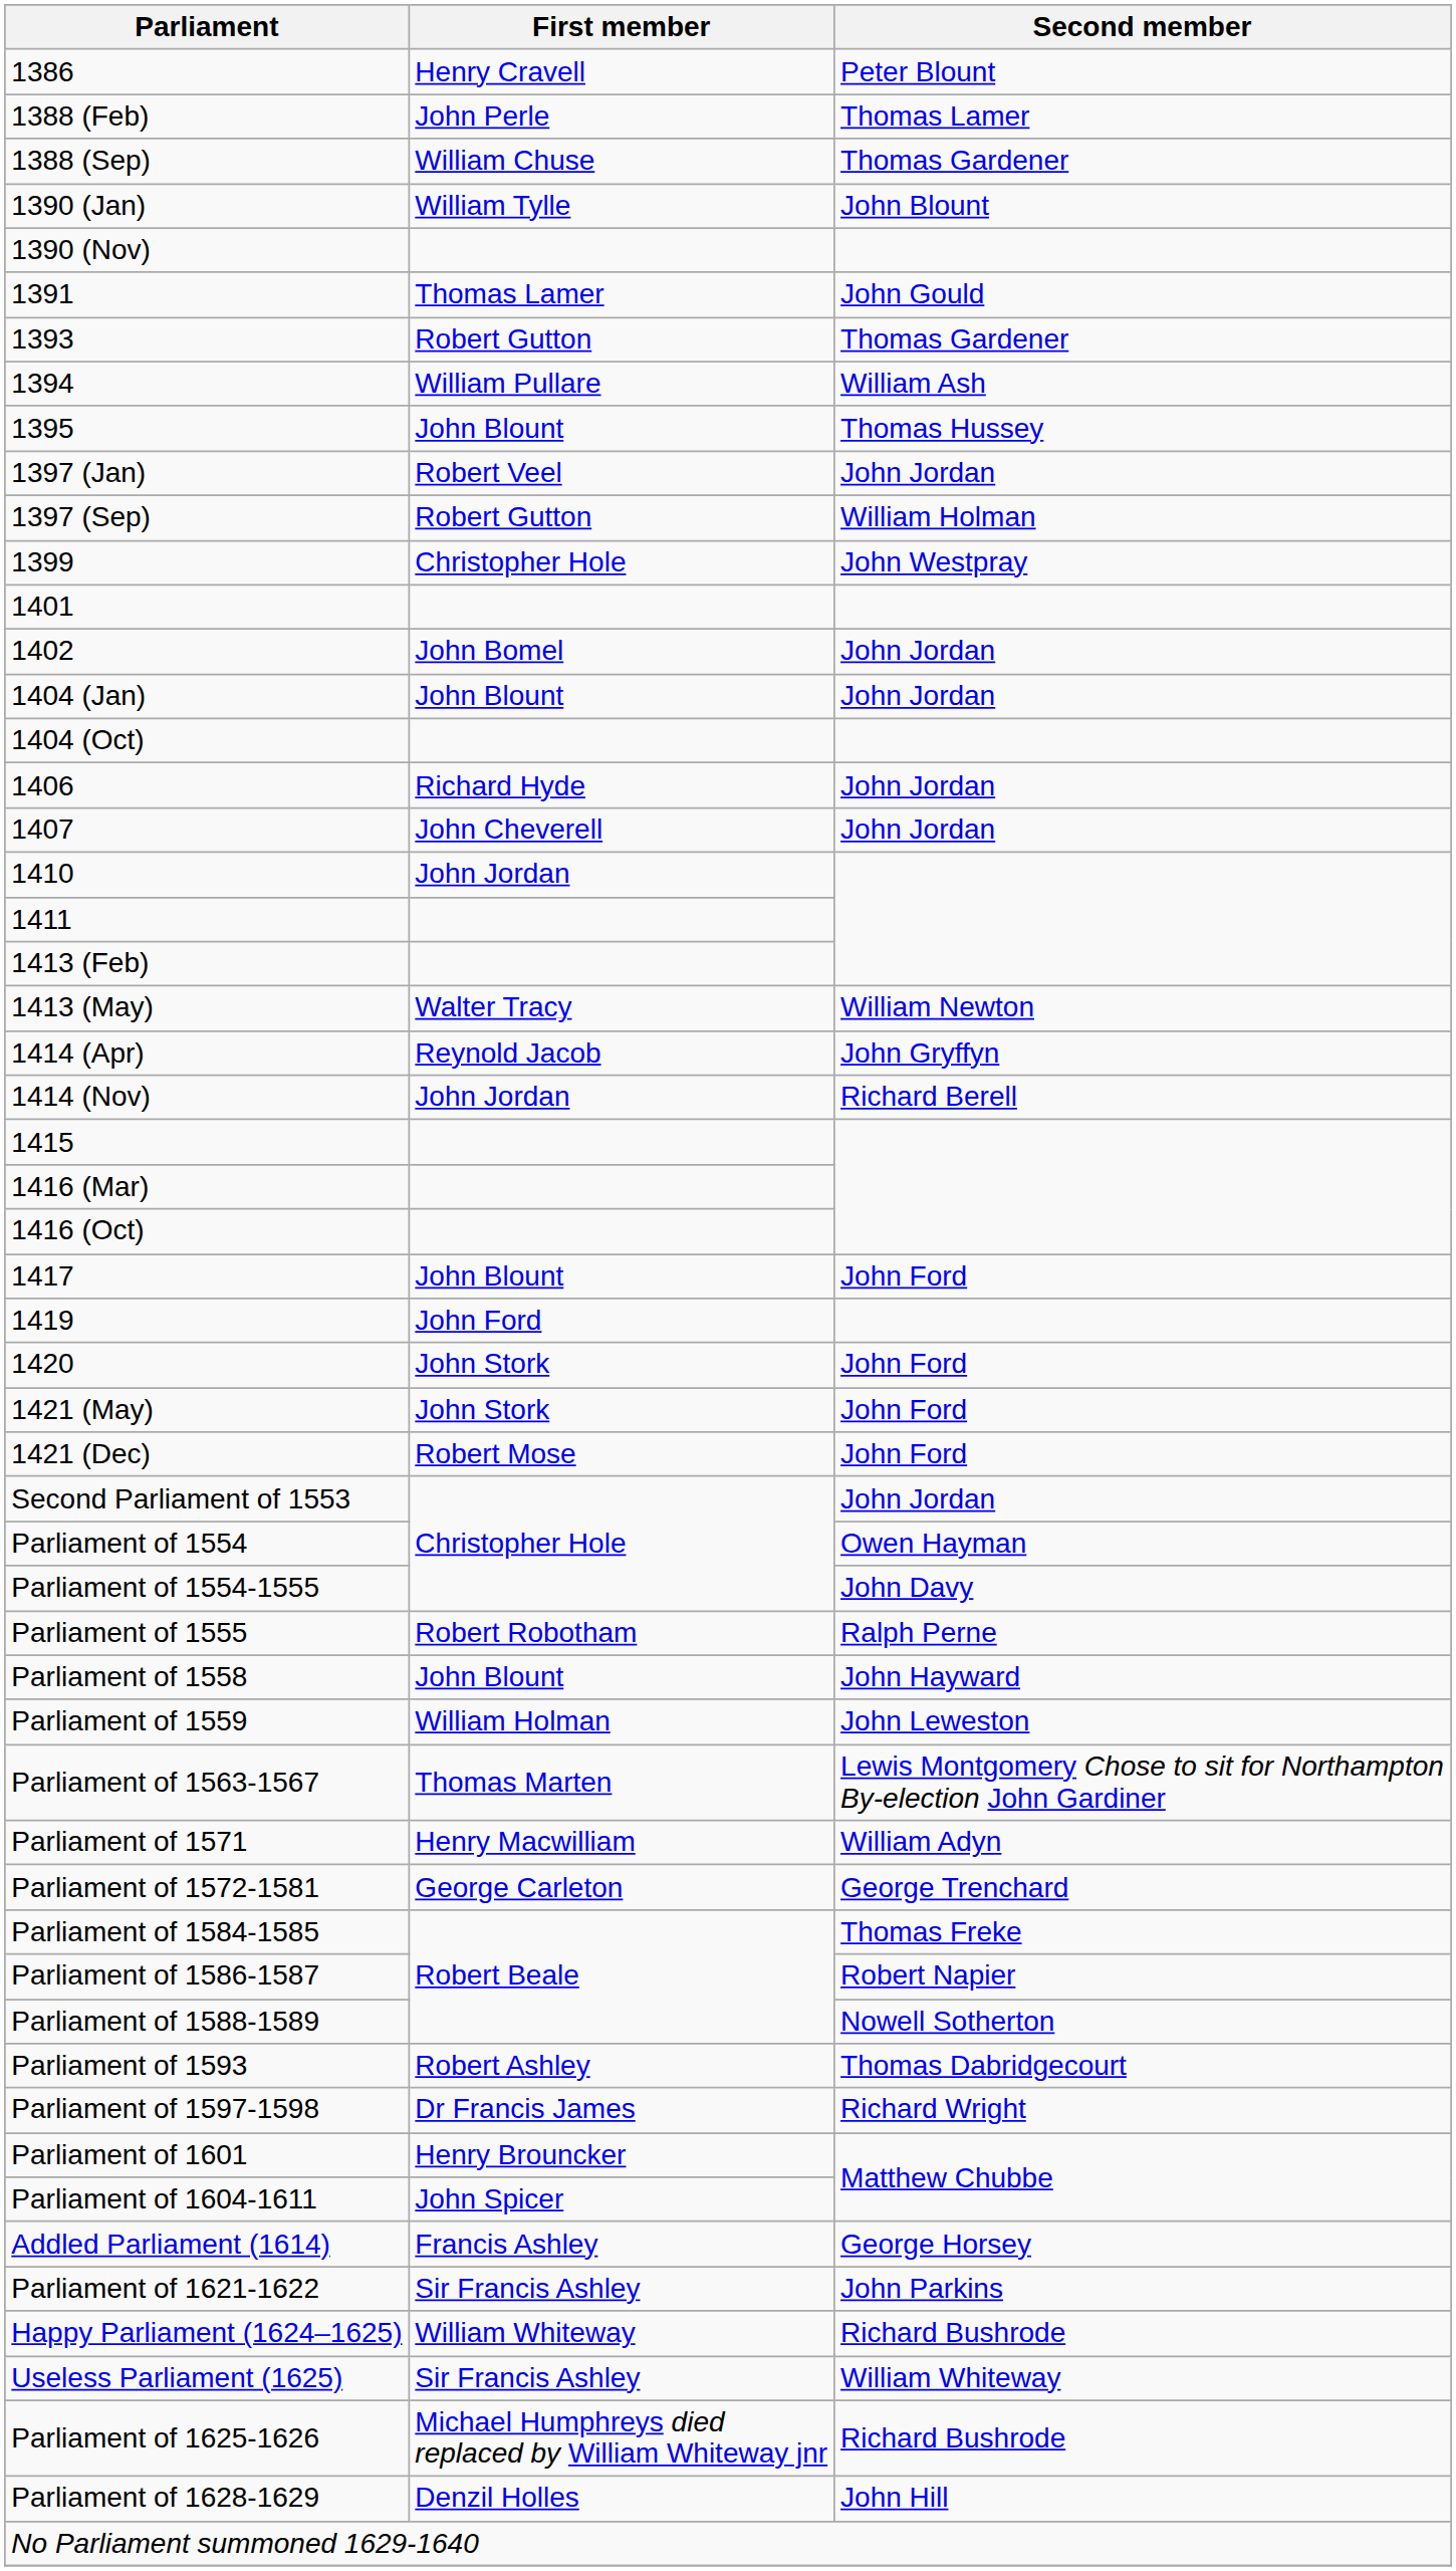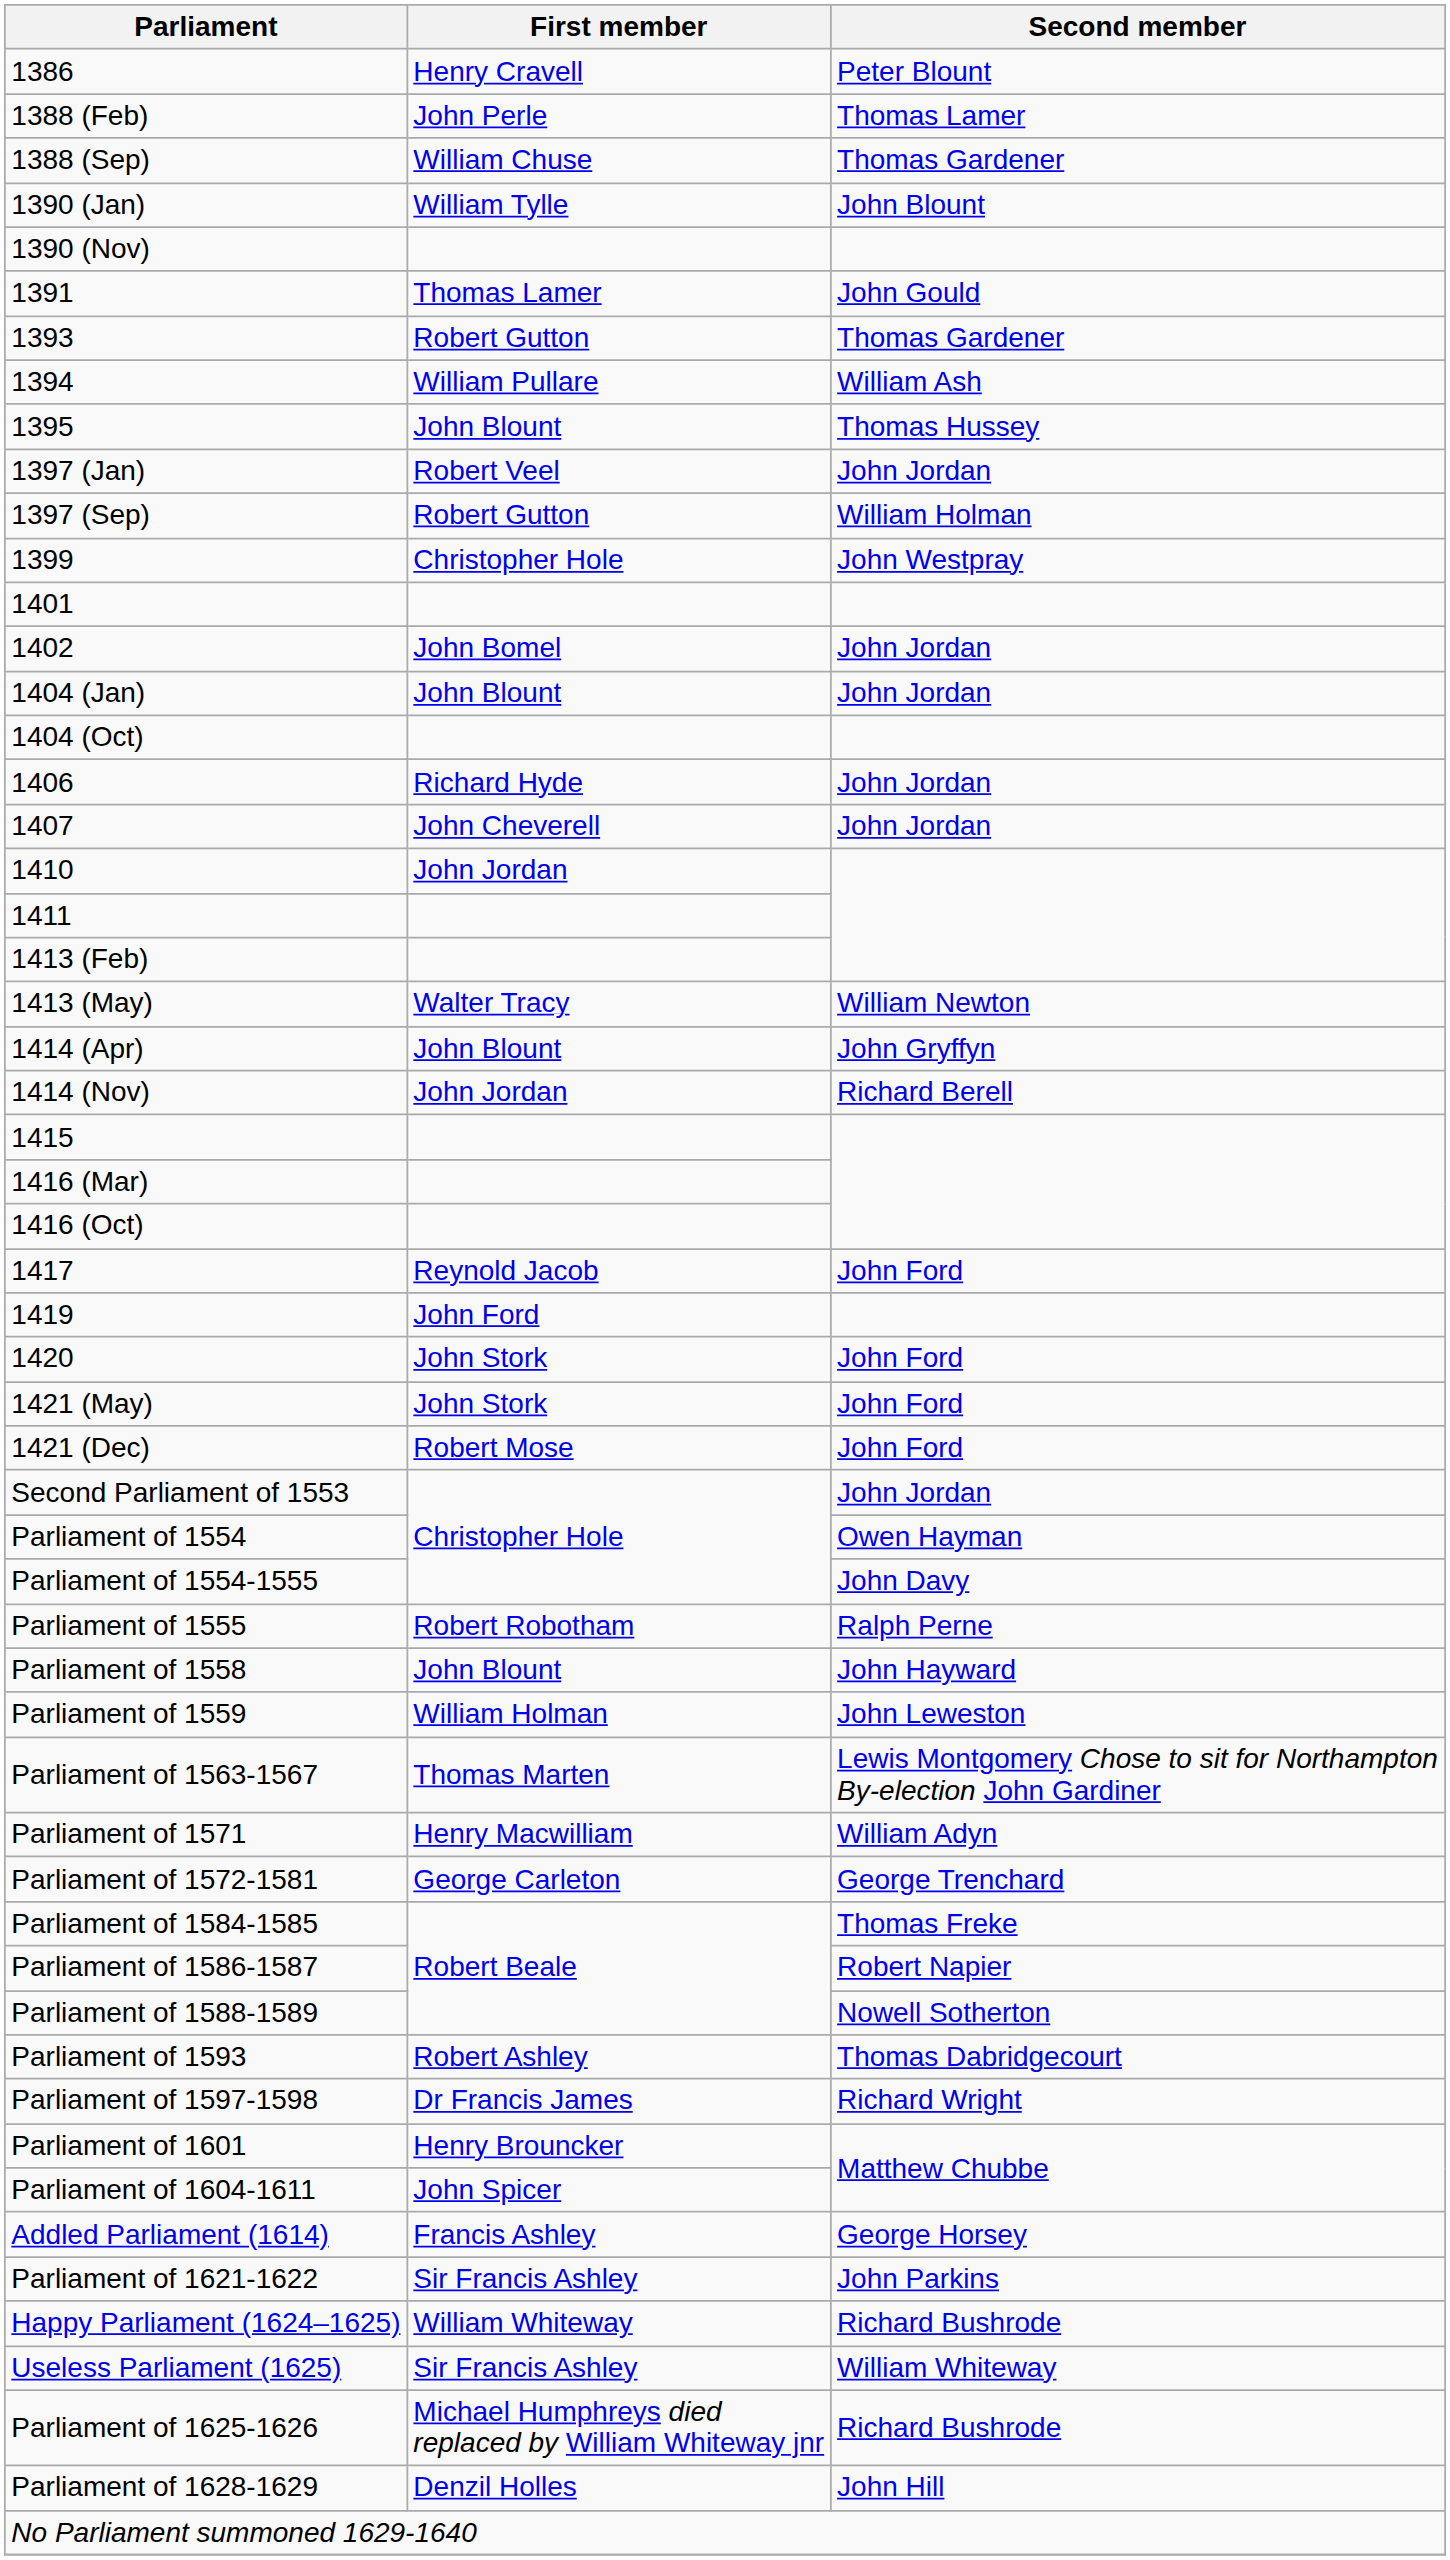1414 (Apr) | First member: Reynold Jacob -> John Blount
1417 | First member: John Blount -> Reynold Jacob
